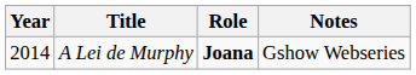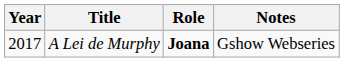A Lei de Murphy | Year: 2014 -> 2017
